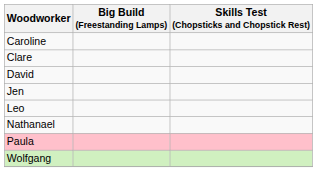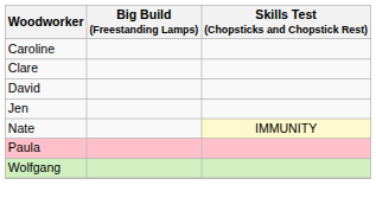- row: Leo
+ row: Nate | IMMUNITY
- row: Nathanael
